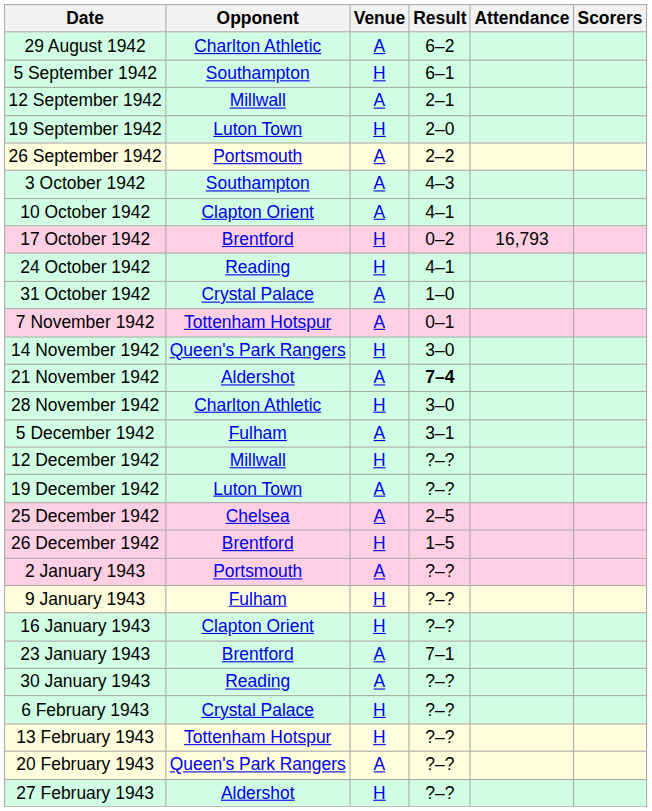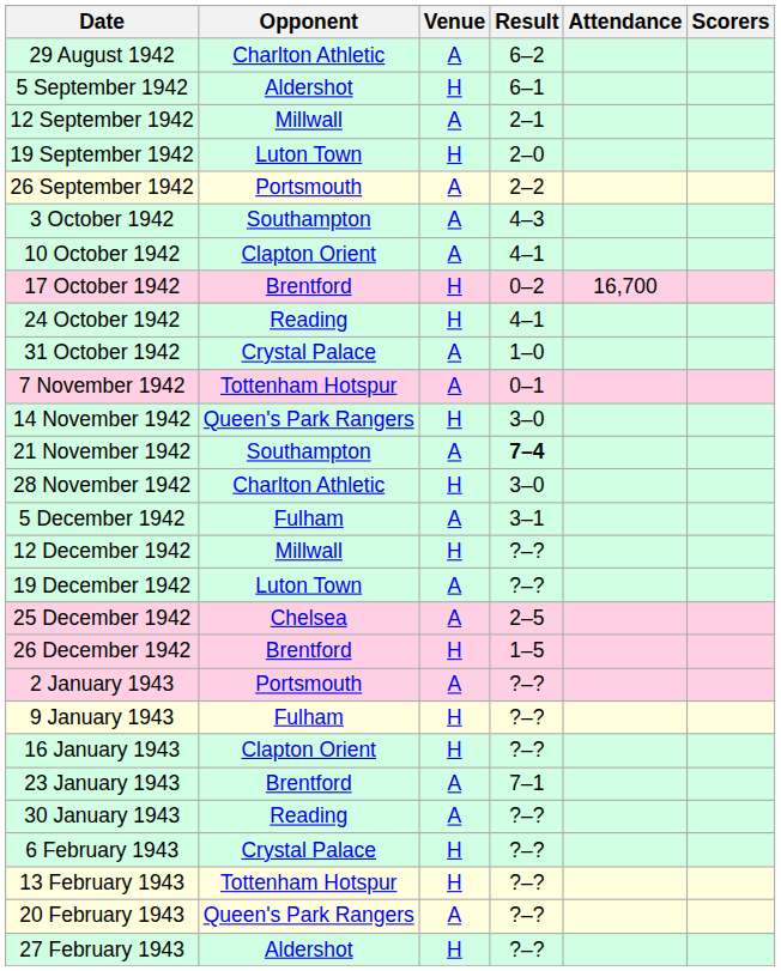5 September 1942 | Opponent: Southampton -> Aldershot
17 October 1942 | Attendance: 16,793 -> 16,700
21 November 1942 | Opponent: Aldershot -> Southampton
